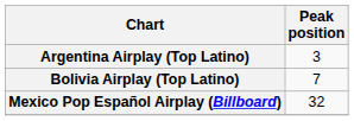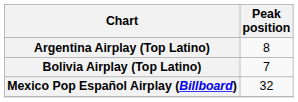Argentina Airplay (Top Latino) | Peak position: 3 -> 8
